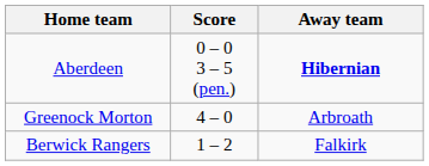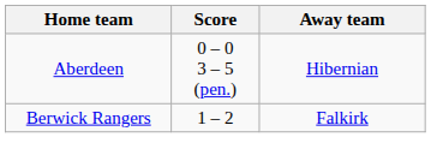Aberdeen | Away team: bold -> normal
- row: Greenock Morton | 4 – 0 | Arbroath
